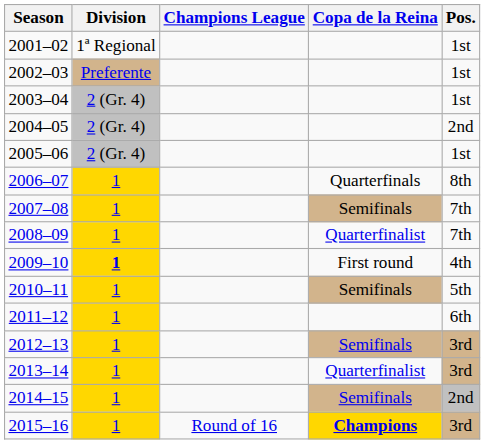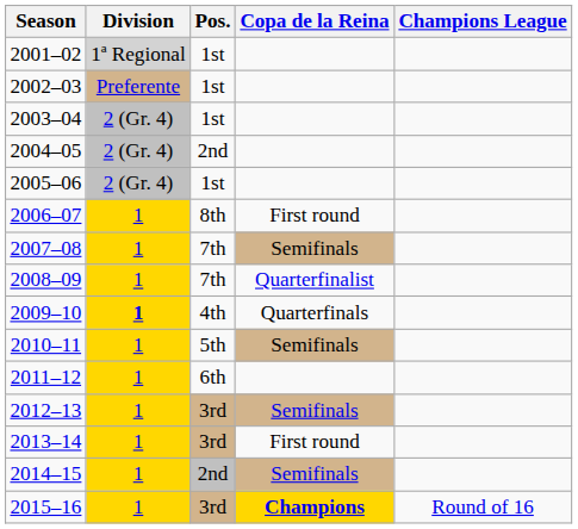columns swapped: Pos. <-> Champions League
2001–02 | Division: no background -> lightgrey background
2006–07 | Copa de la Reina: Quarterfinals -> First round
2009–10 | Copa de la Reina: First round -> Quarterfinals
2013–14 | Copa de la Reina: Quarterfinalist -> First round
